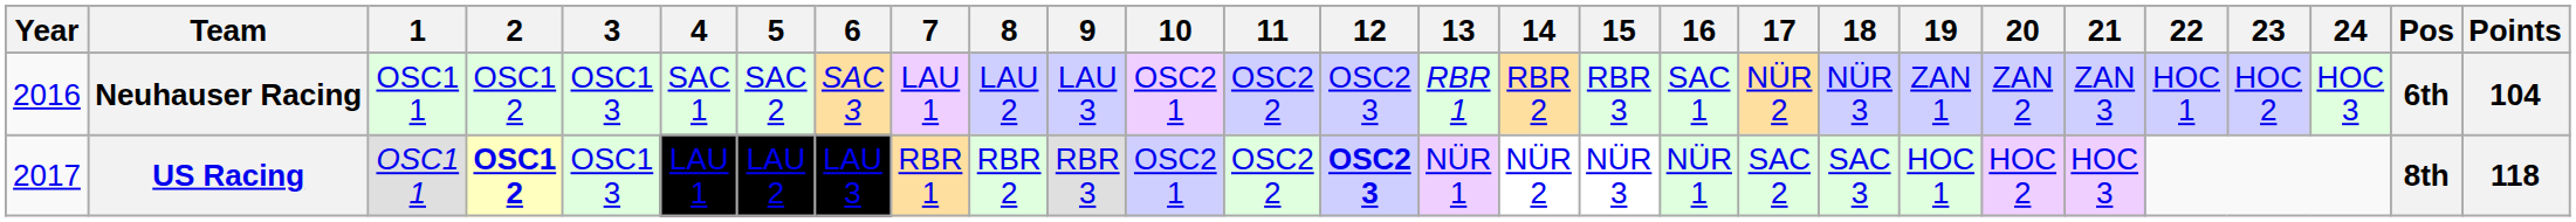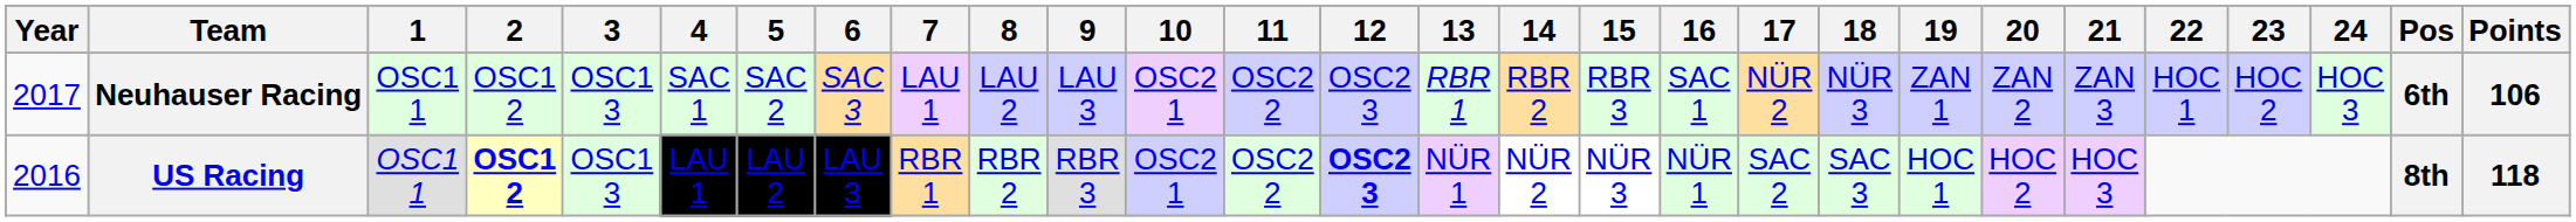Neuhauser Racing | Year: 2016 -> 2017
Neuhauser Racing | Points: 104 -> 106
US Racing | Year: 2017 -> 2016
